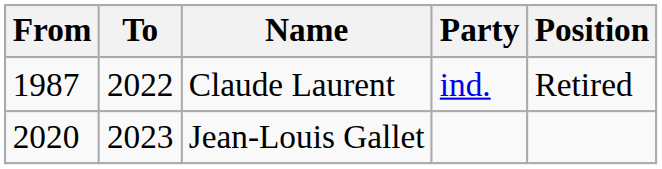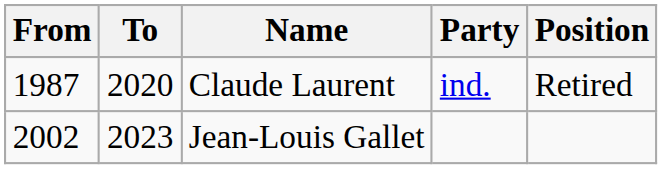Claude Laurent | To: 2022 -> 2020
Jean-Louis Gallet | From: 2020 -> 2002
